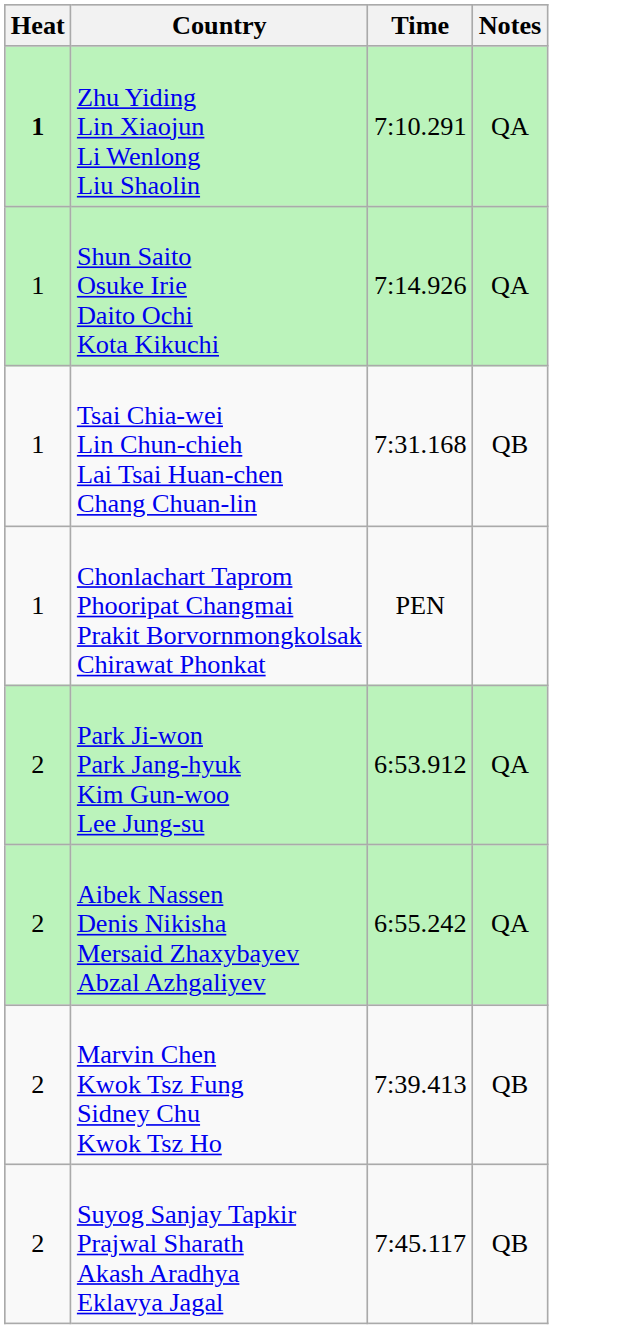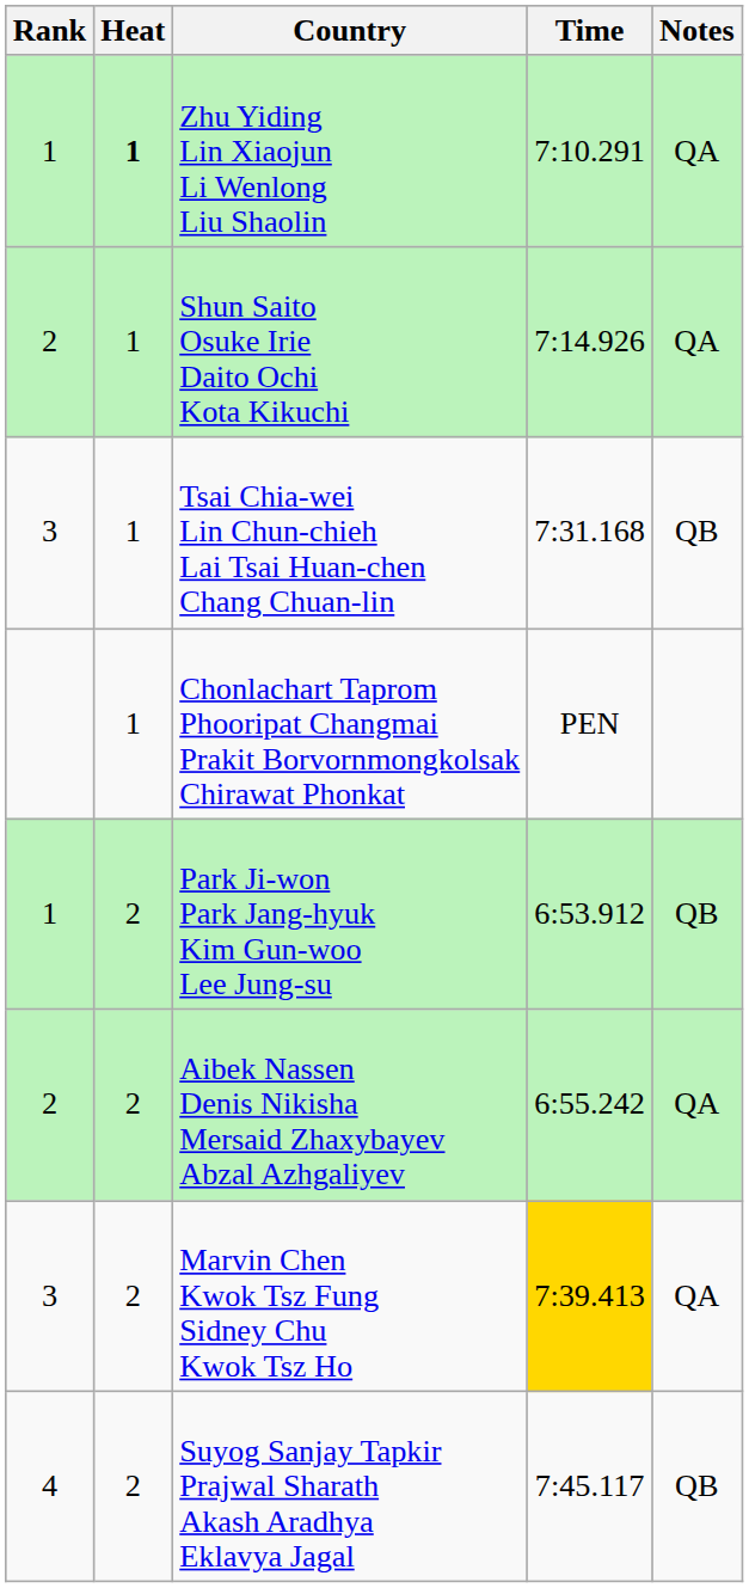+ column: Rank | 1 | 2 | 3 | 1 | 2 | 3 | 4
Park Ji-won Park Jang-hyuk Kim Gun-woo Lee Jung-su | Notes: QA -> QB
Marvin Chen Kwok Tsz Fung Sidney Chu Kwok Tsz Ho | Time: no background -> gold background
Marvin Chen Kwok Tsz Fung Sidney Chu Kwok Tsz Ho | Notes: QB -> QA
